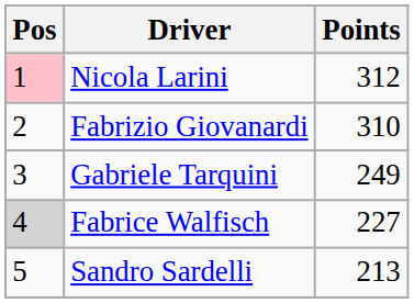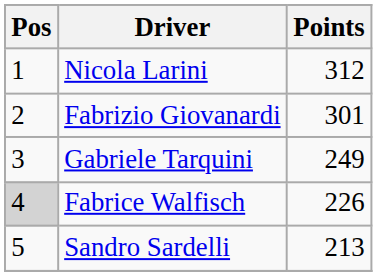Nicola Larini | Pos: pink background -> no background
Fabrizio Giovanardi | Points: 310 -> 301
Fabrice Walfisch | Points: 227 -> 226
